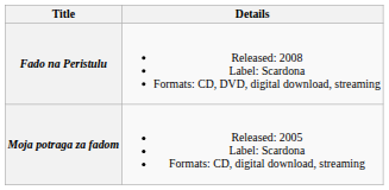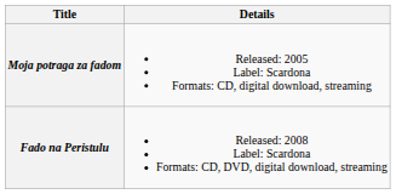rows swapped: Moja potraga za fadom <-> Fado na Peristulu
